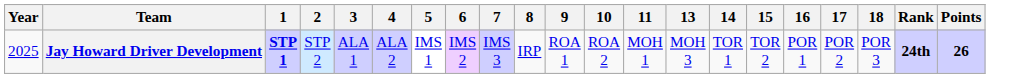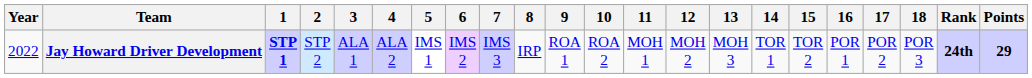+ column: 12 | MOH 2
Jay Howard Driver Development | Year: 2025 -> 2022
Jay Howard Driver Development | Points: 26 -> 29
